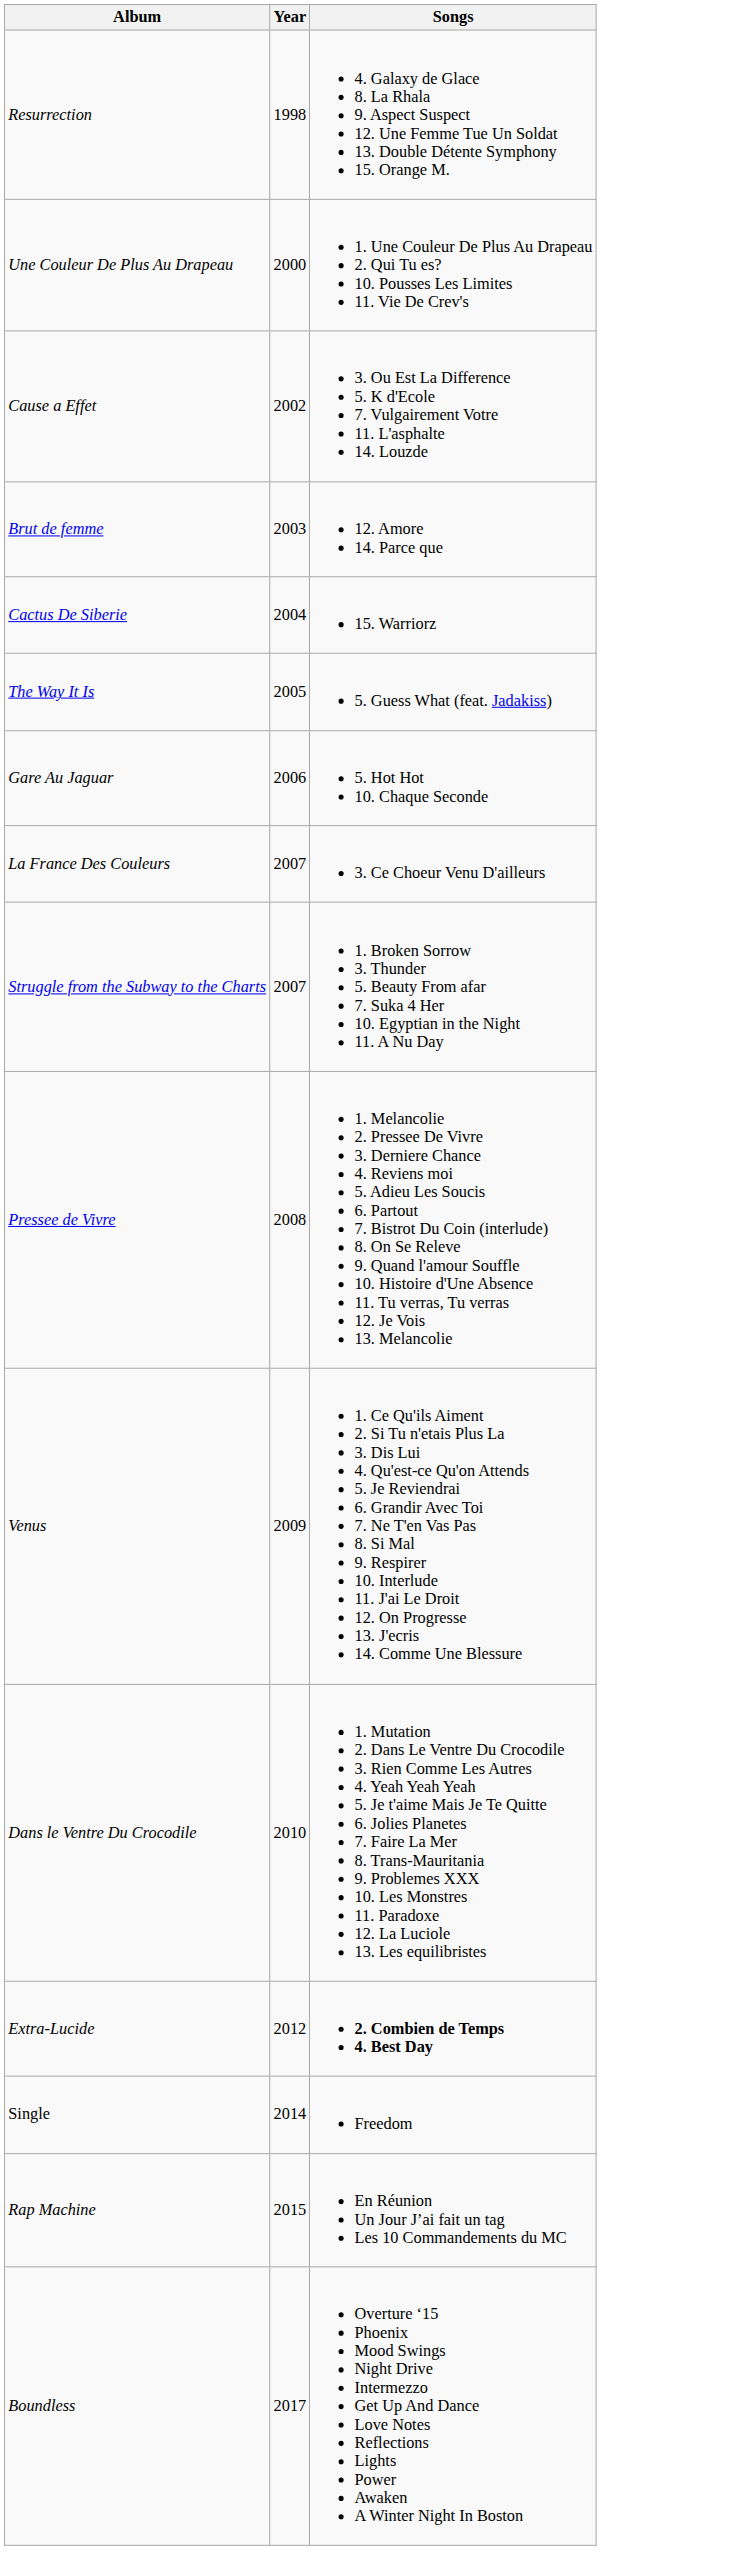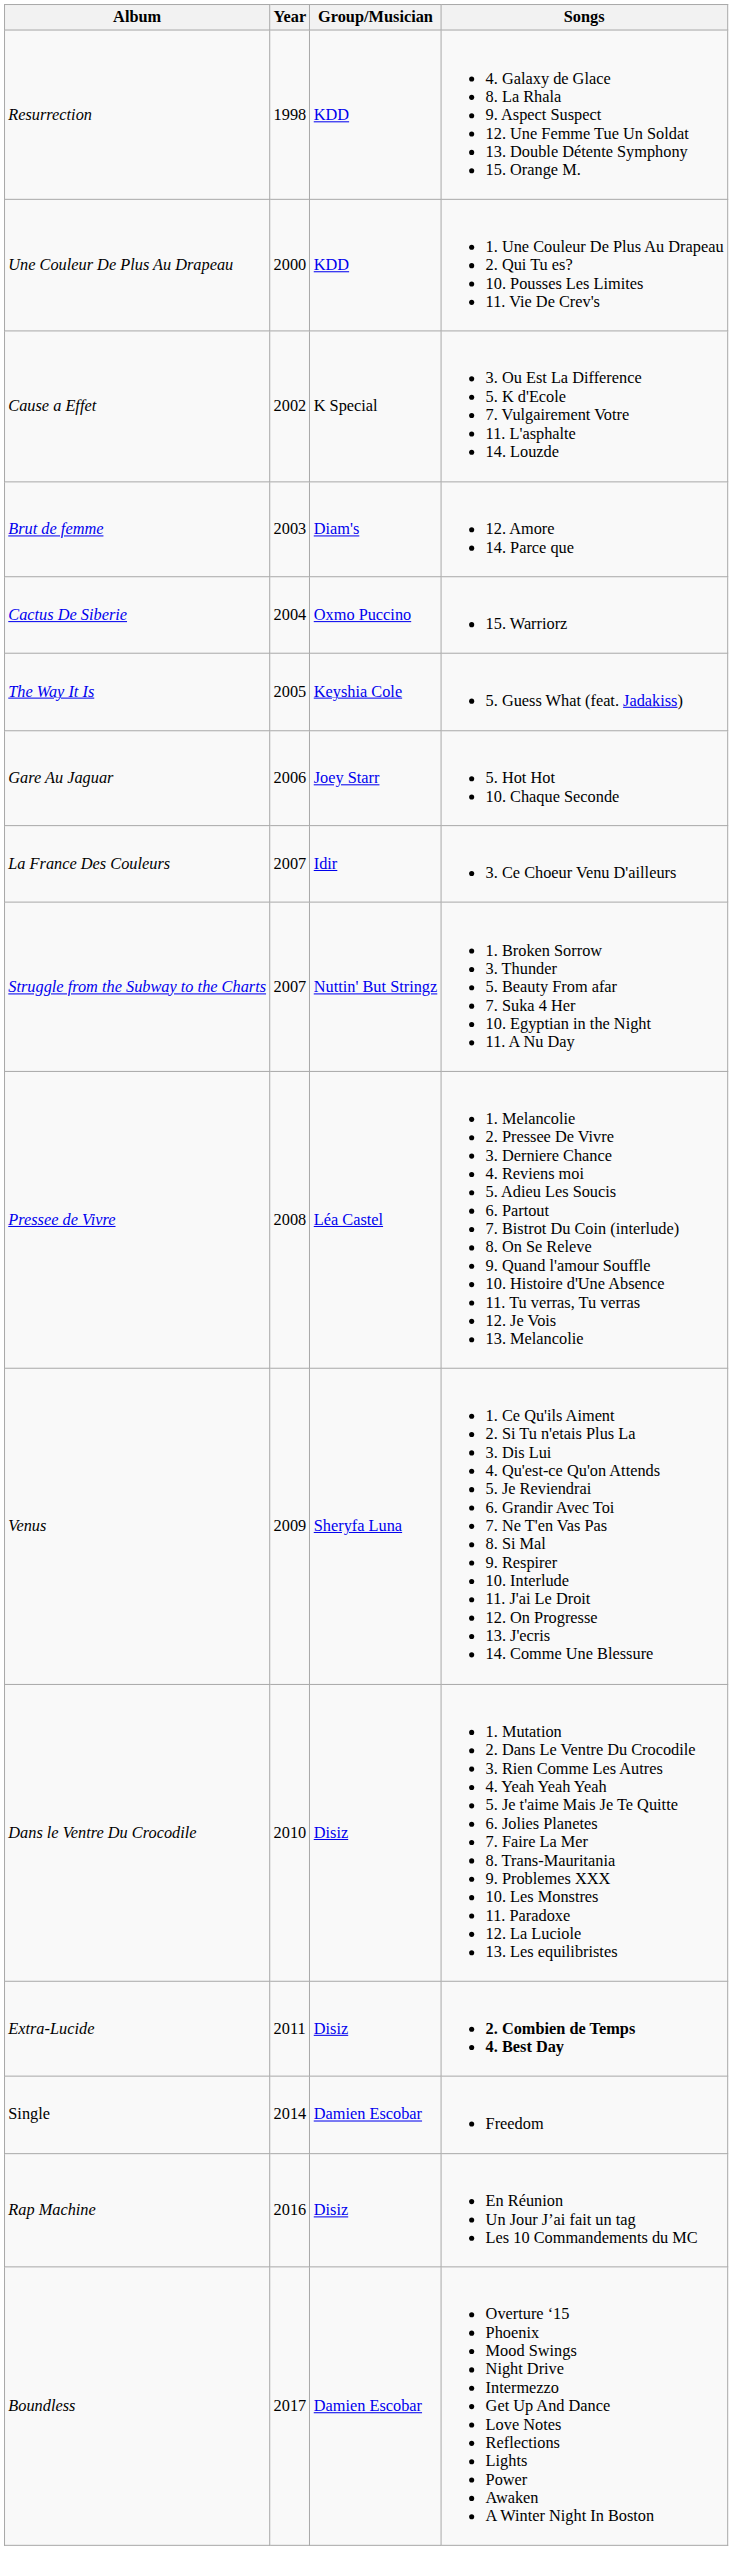+ column: Group/Musician | KDD | KDD | K Special | Diam's | Oxmo Puccino | Keyshia Cole | Joey Starr | Idir | Nuttin' But Stringz | Léa Castel | Sheryfa Luna | Disiz | Disiz | Damien Escobar | Disiz | Damien Escobar
Extra-Lucide | Year: 2012 -> 2011
Rap Machine | Year: 2015 -> 2016
